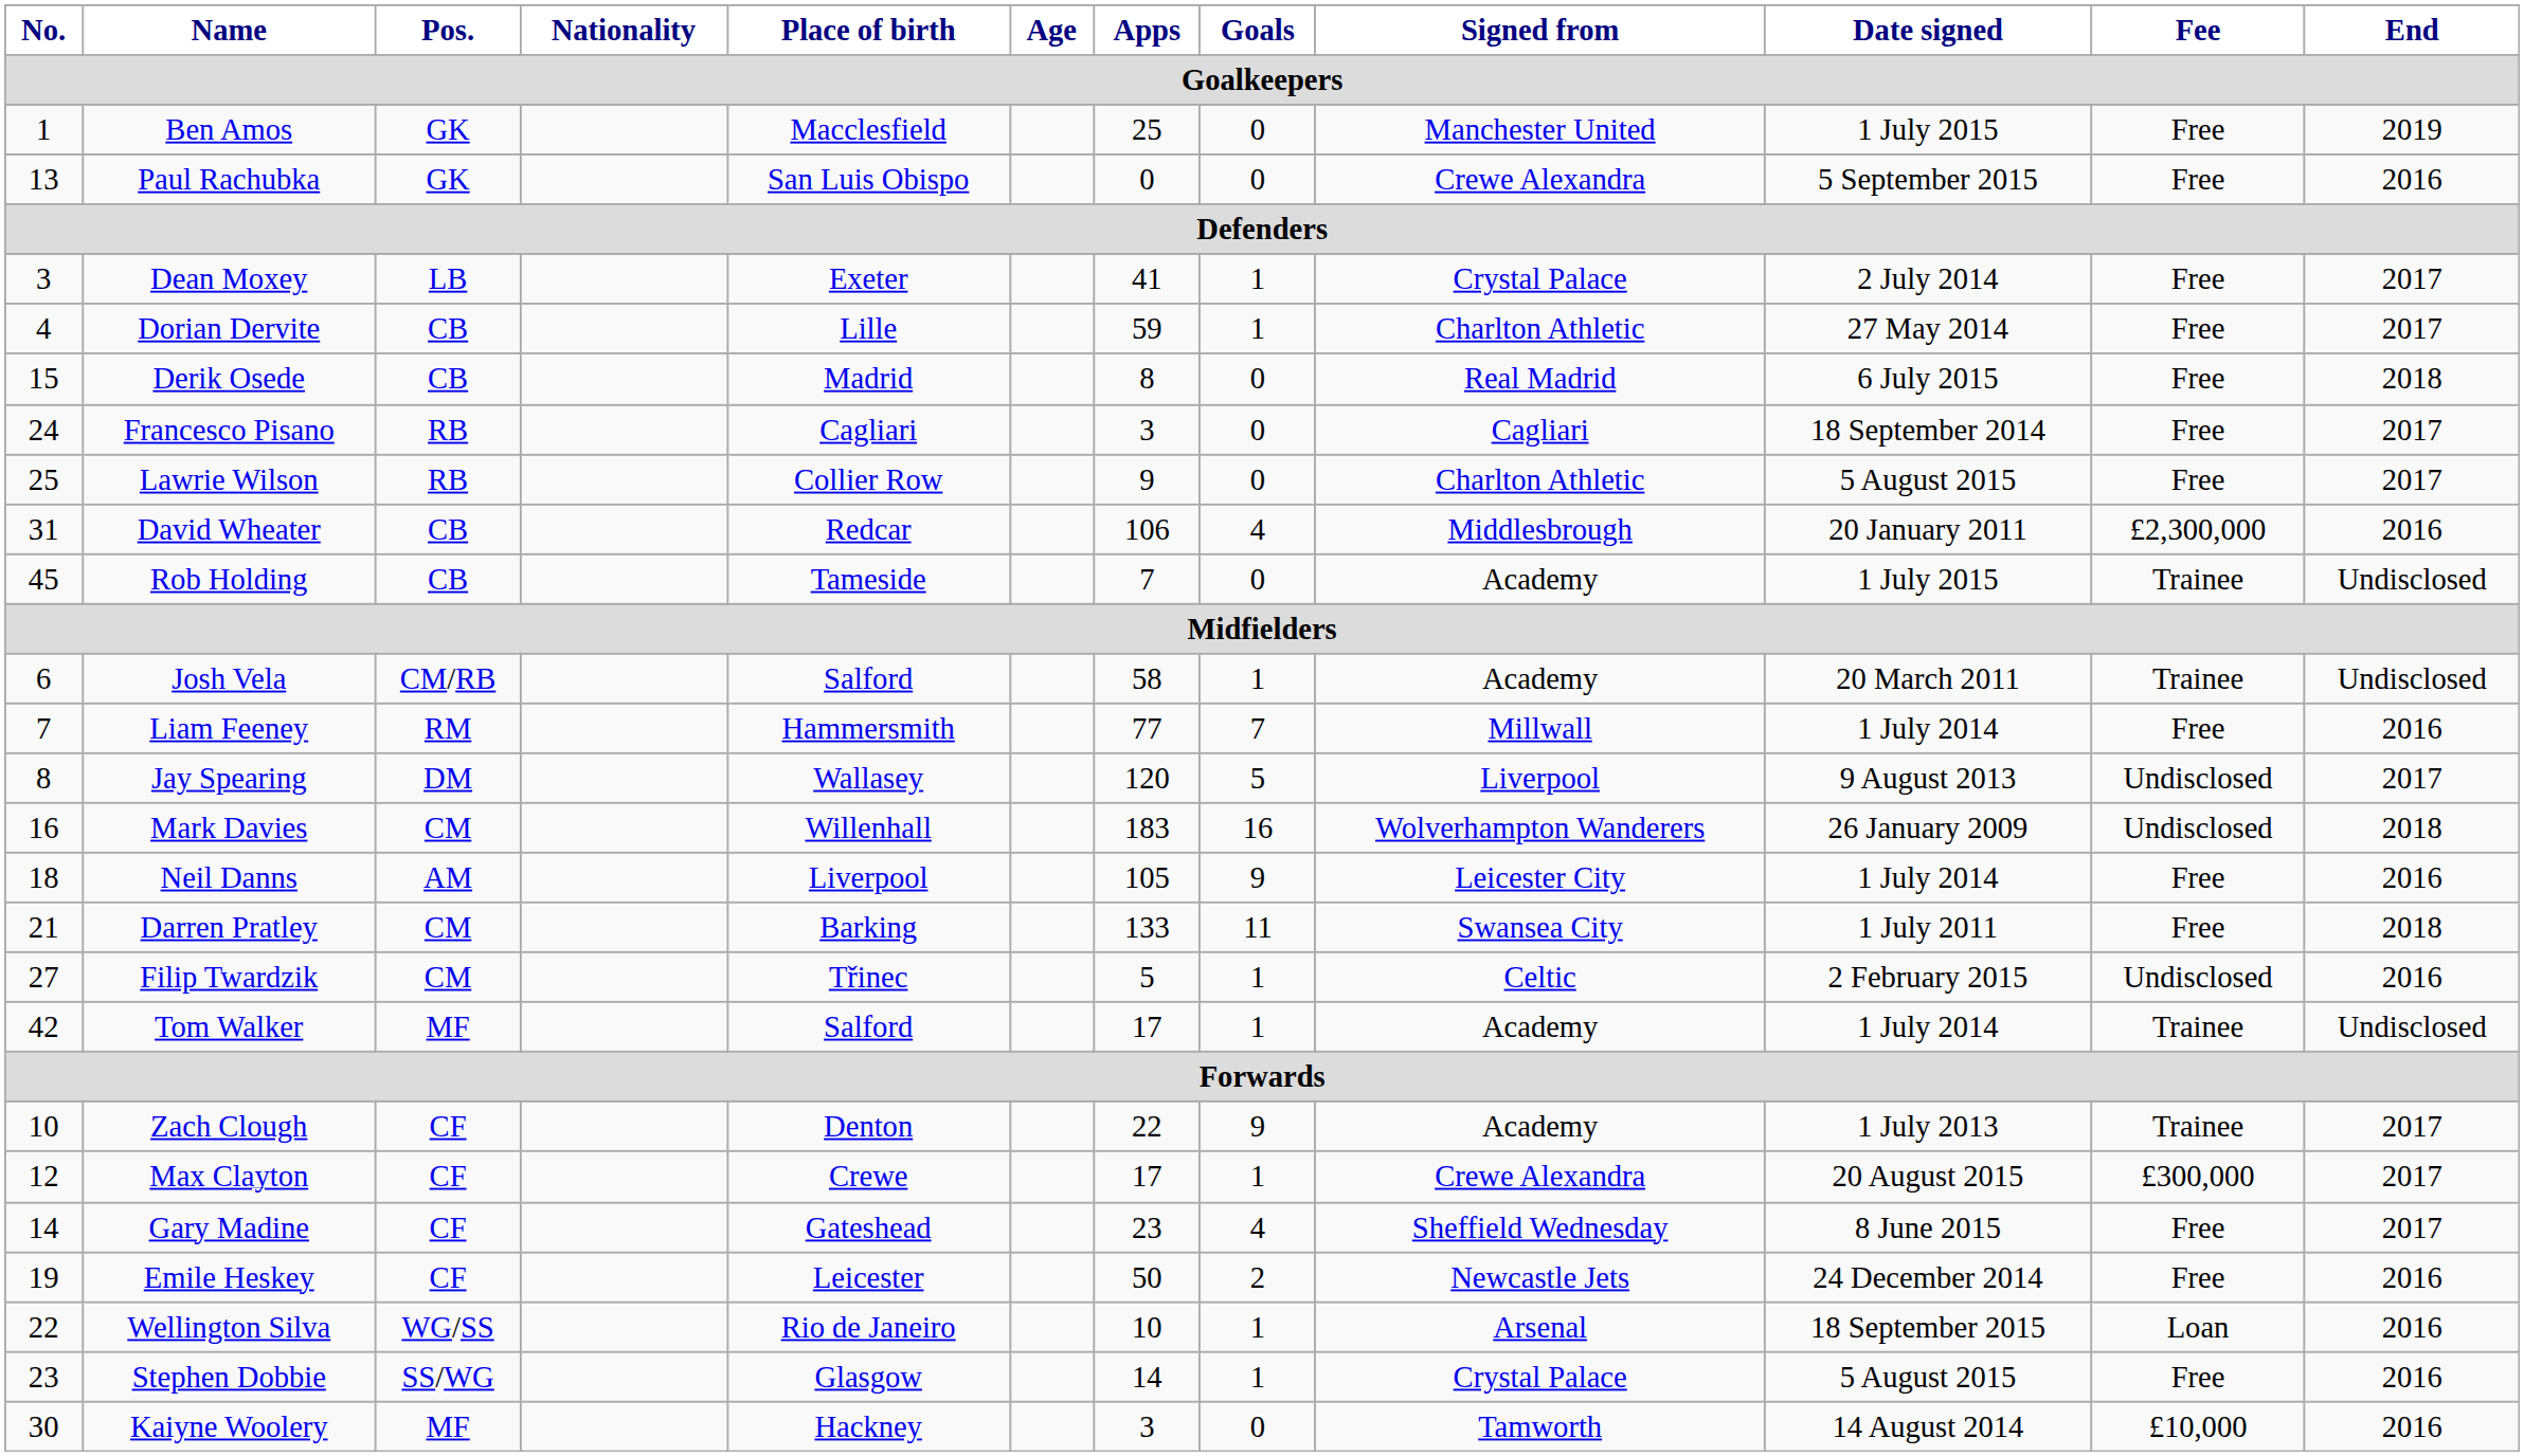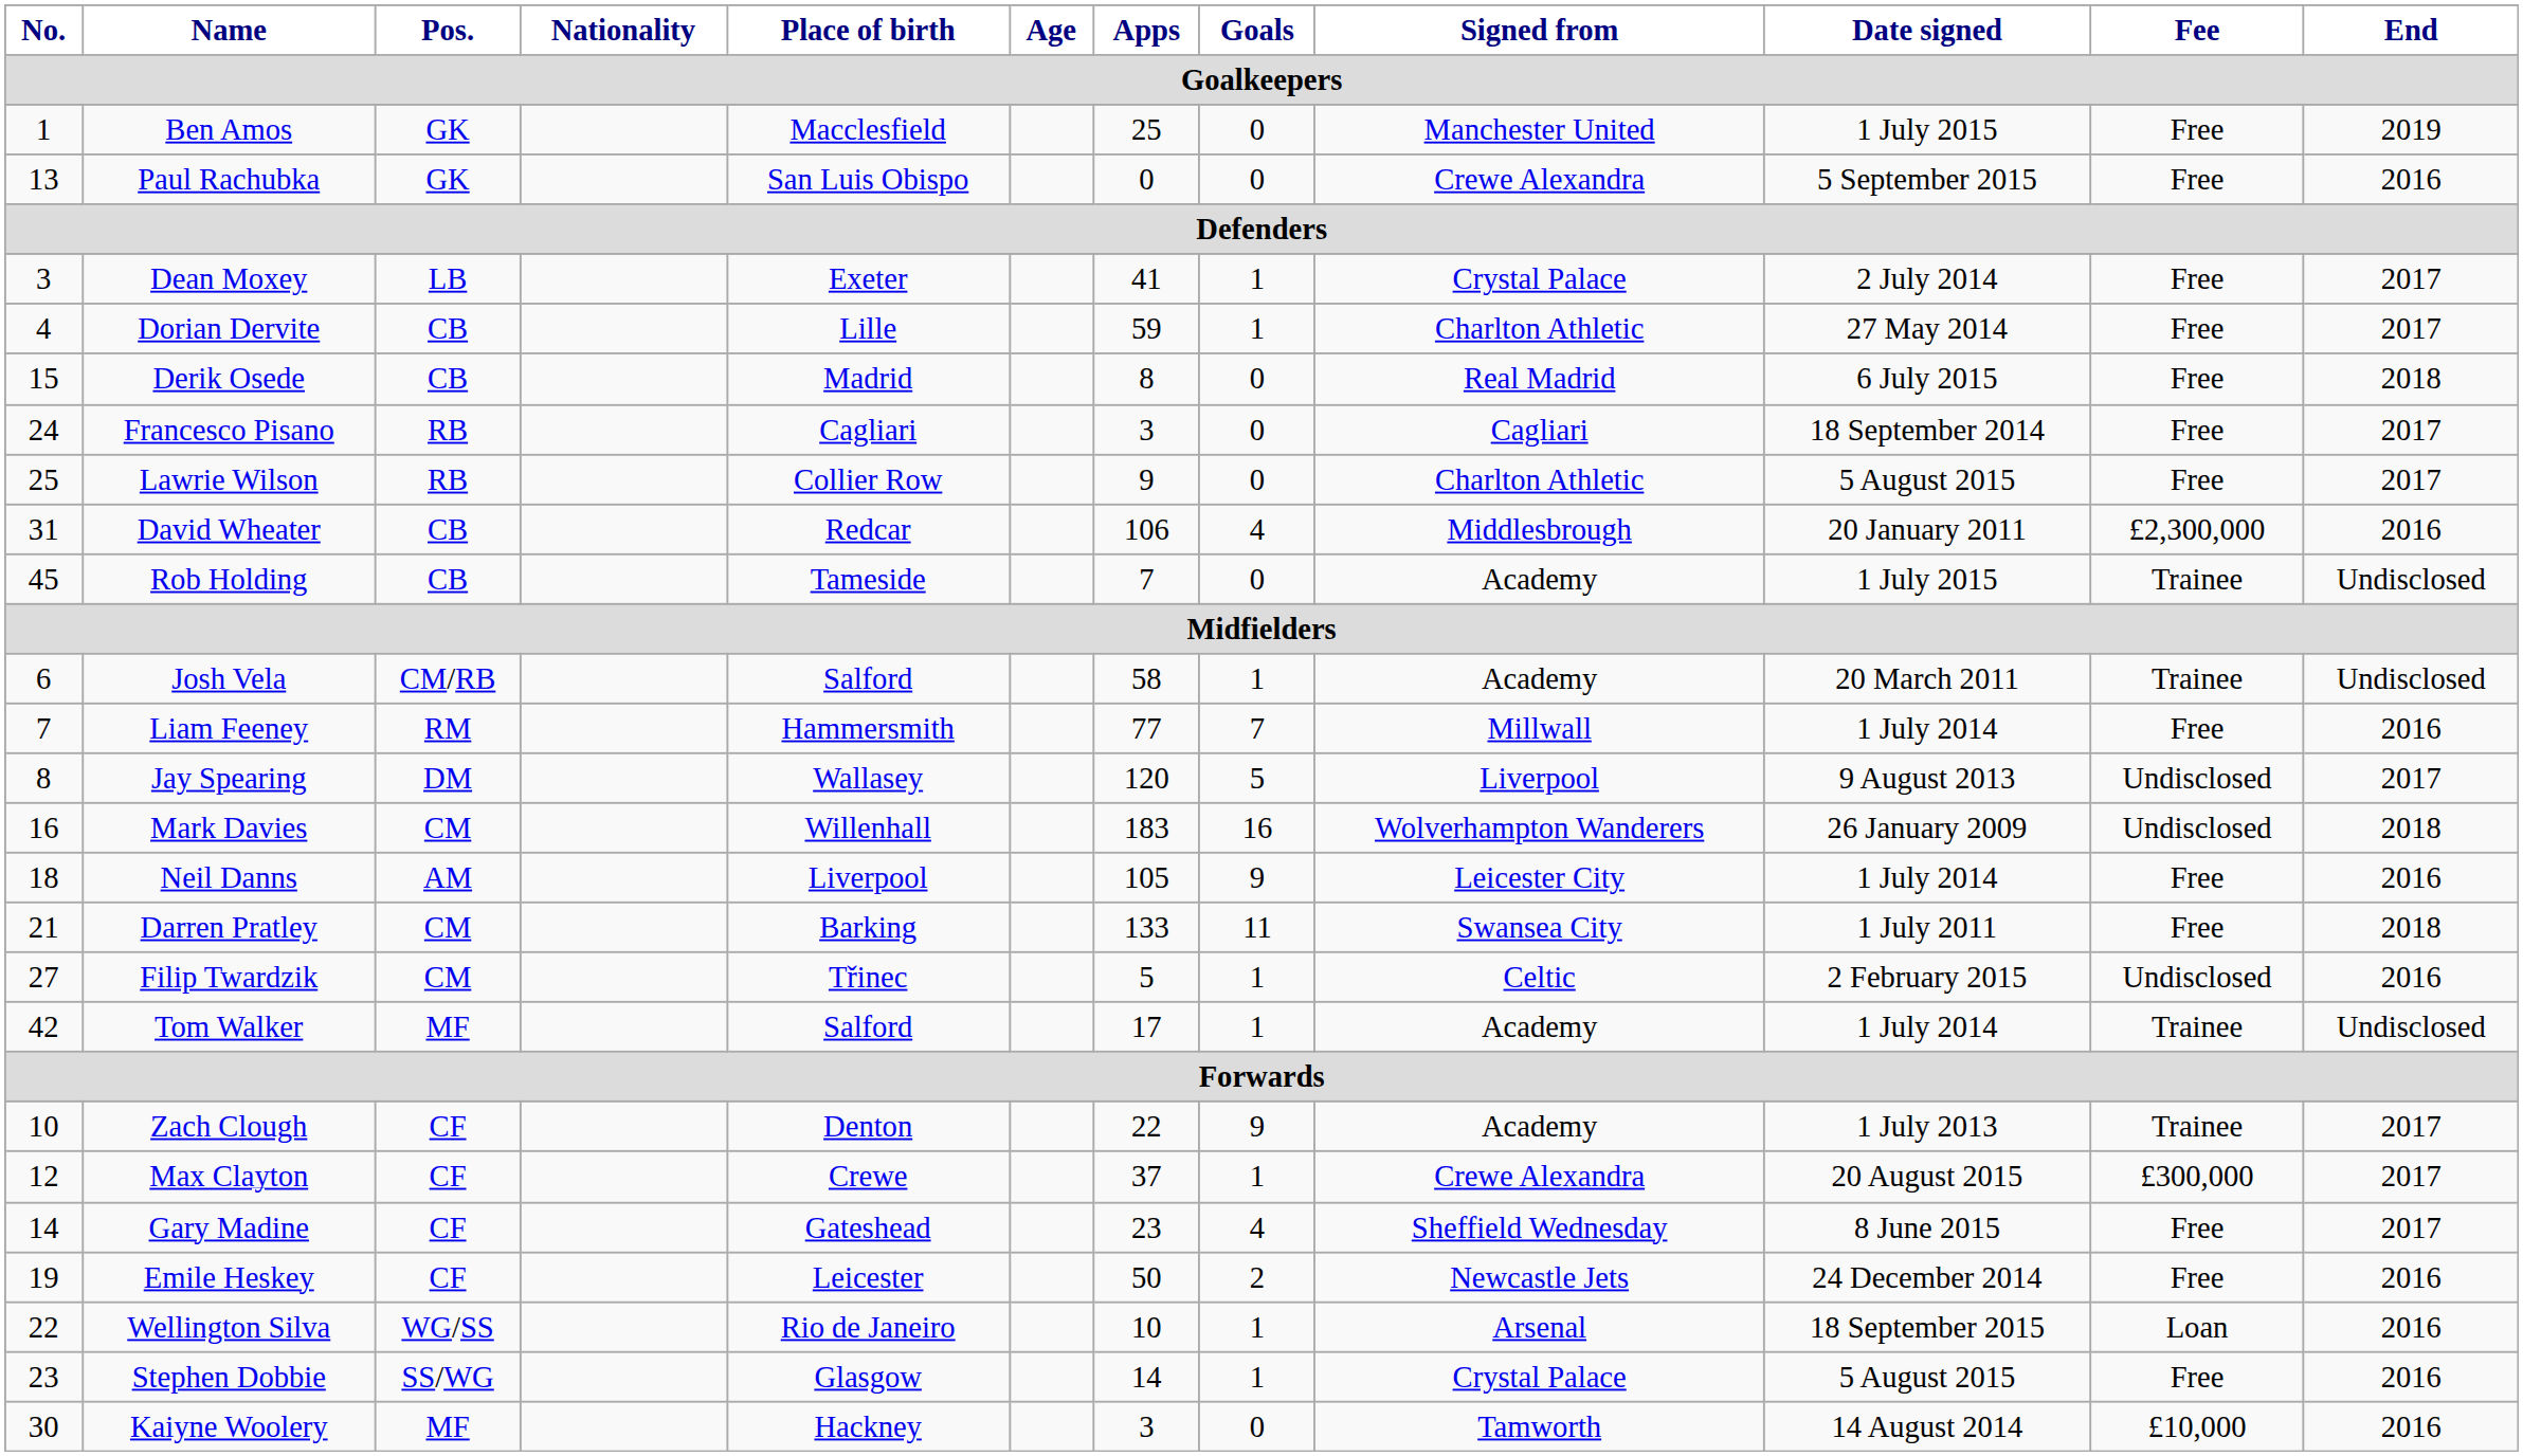Max Clayton | Apps: 17 -> 37
